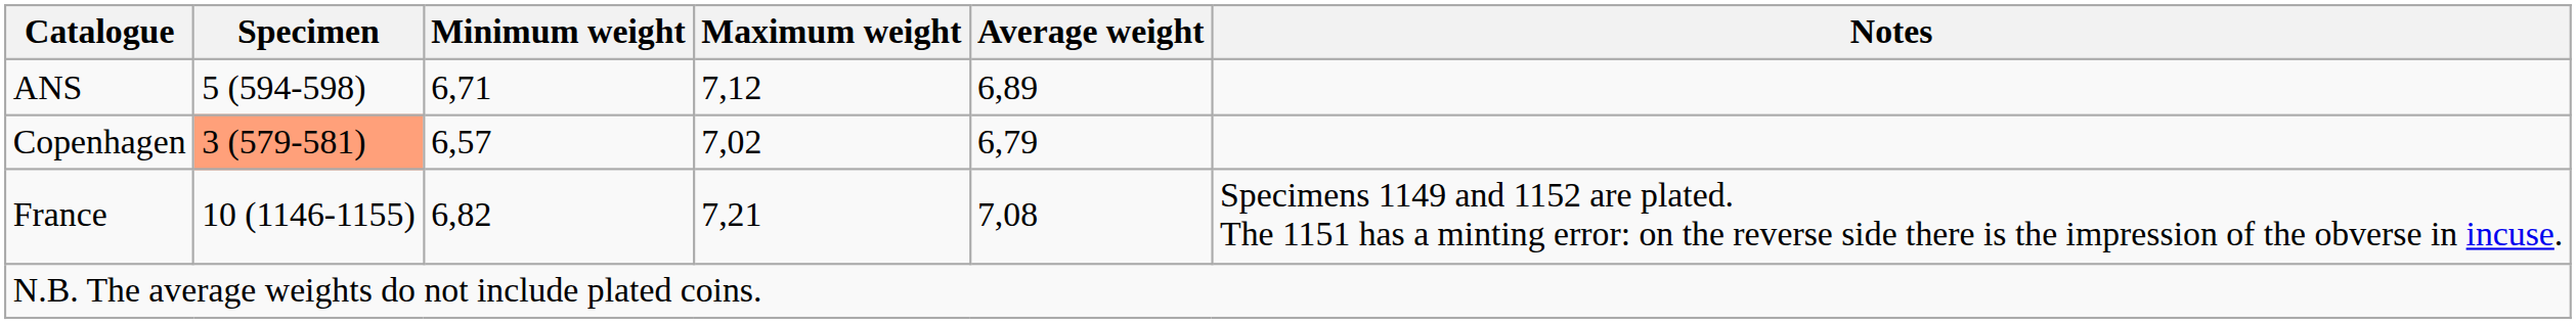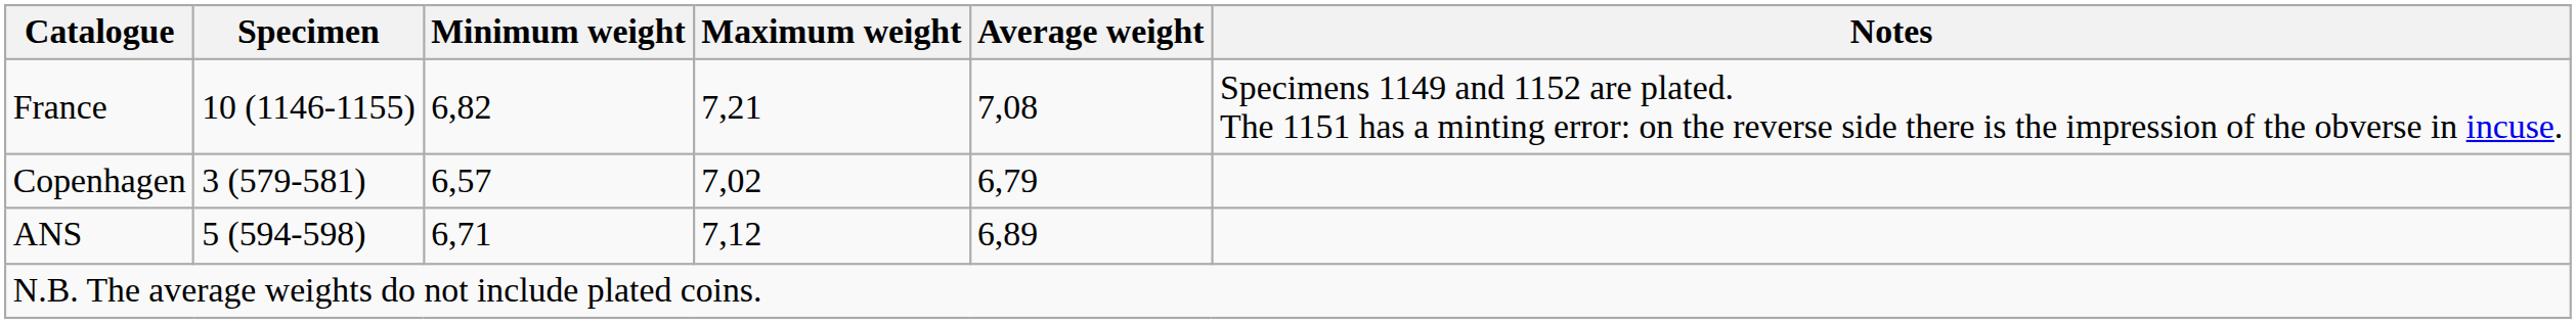rows swapped: ANS <-> France
Copenhagen | Specimen: lightsalmon background -> no background
